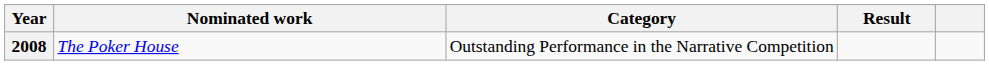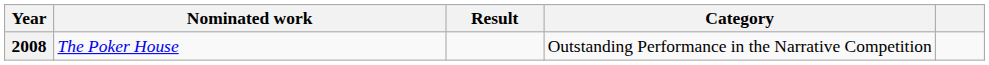columns swapped: Category <-> Result
